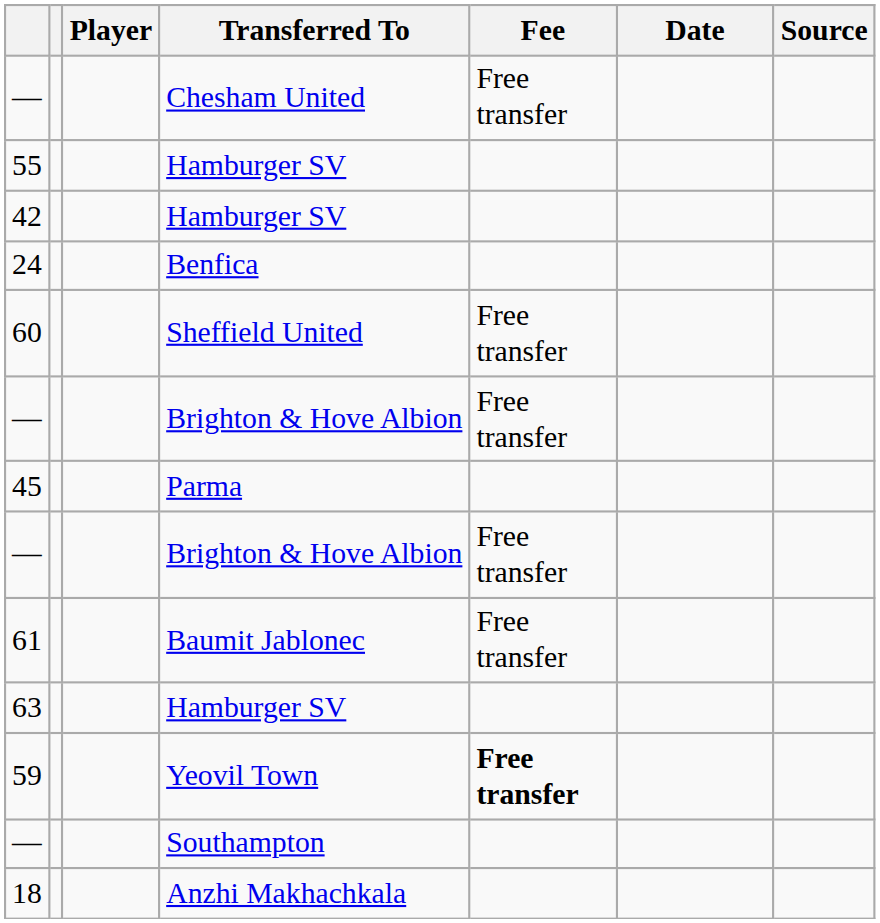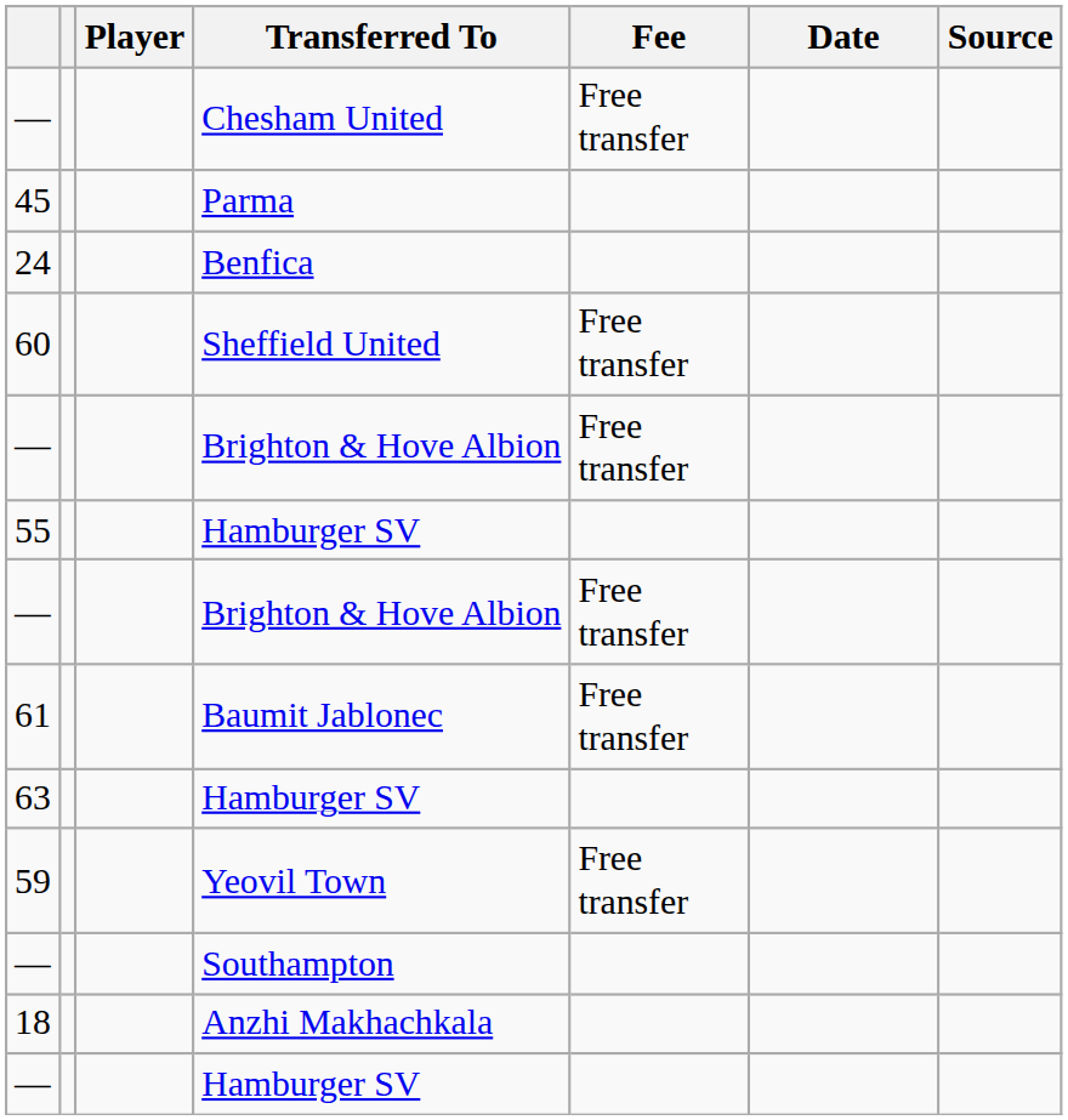rows swapped: 45 <-> 55
- row: 42 | Hamburger SV
59 | Fee: bold -> normal
+ row: — | Hamburger SV
